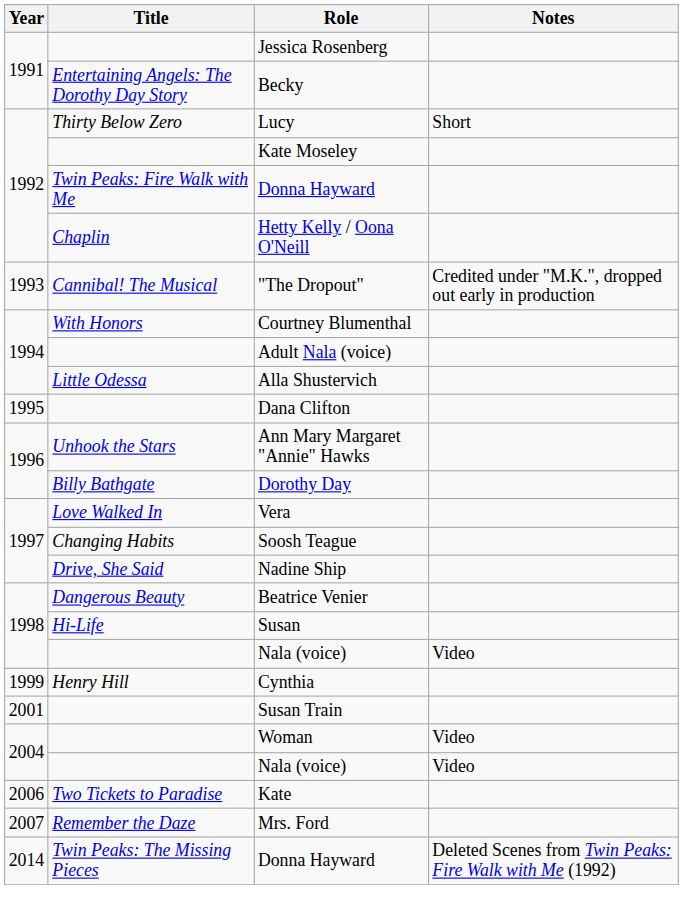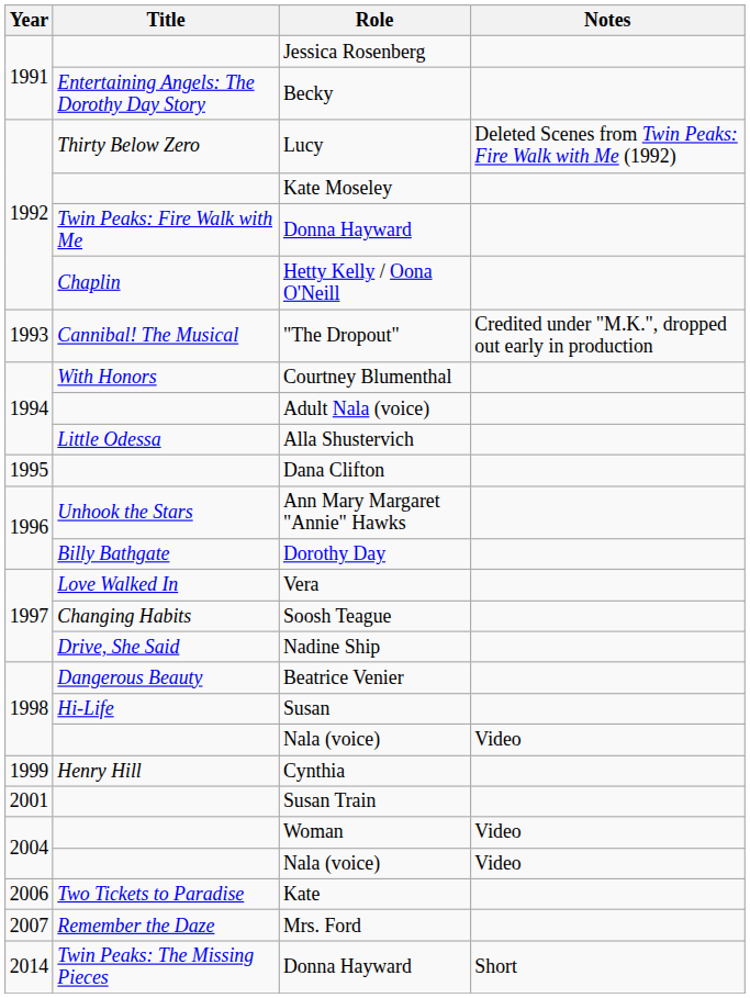Lucy | Notes: Short -> Deleted Scenes from Twin Peaks: Fire Walk with Me (1992)
2014 / Donna Hayward | Notes: Deleted Scenes from Twin Peaks: Fire Walk with Me (1992) -> Short
